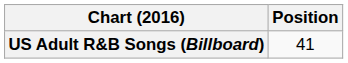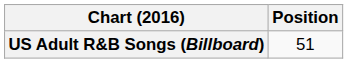US Adult R&B Songs (Billboard) | Position: 41 -> 51
